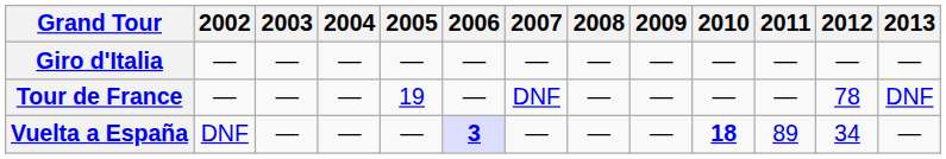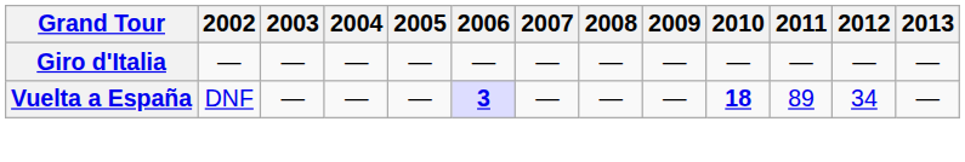- row: Tour de France | — | — | — | 19 | — | DNF | — | — | — | — | 78 | DNF
